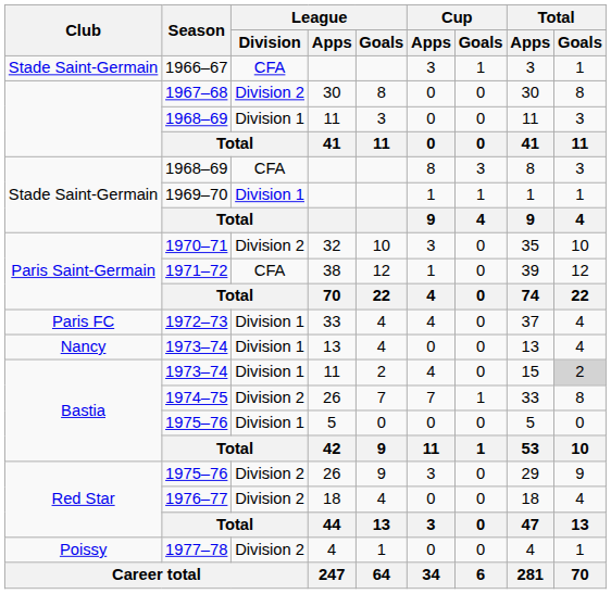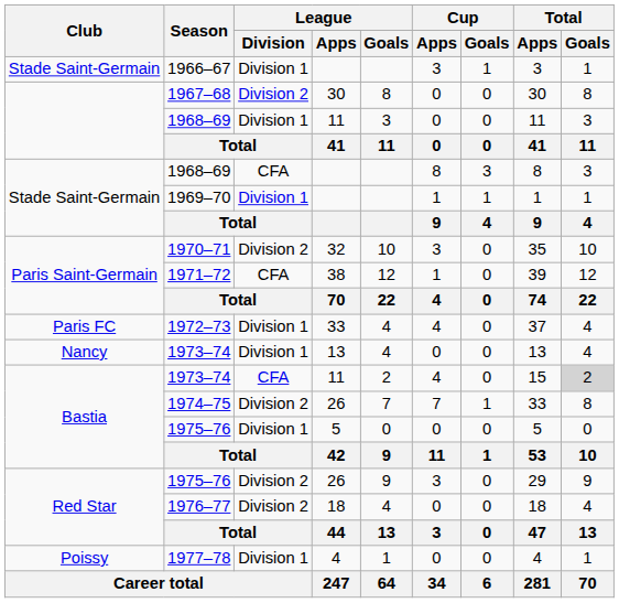1966–67 | League / Division: CFA -> Division 1
1973–74 / 11 | League / Division: Division 1 -> CFA
1977–78 | League / Division: Division 2 -> Division 1
